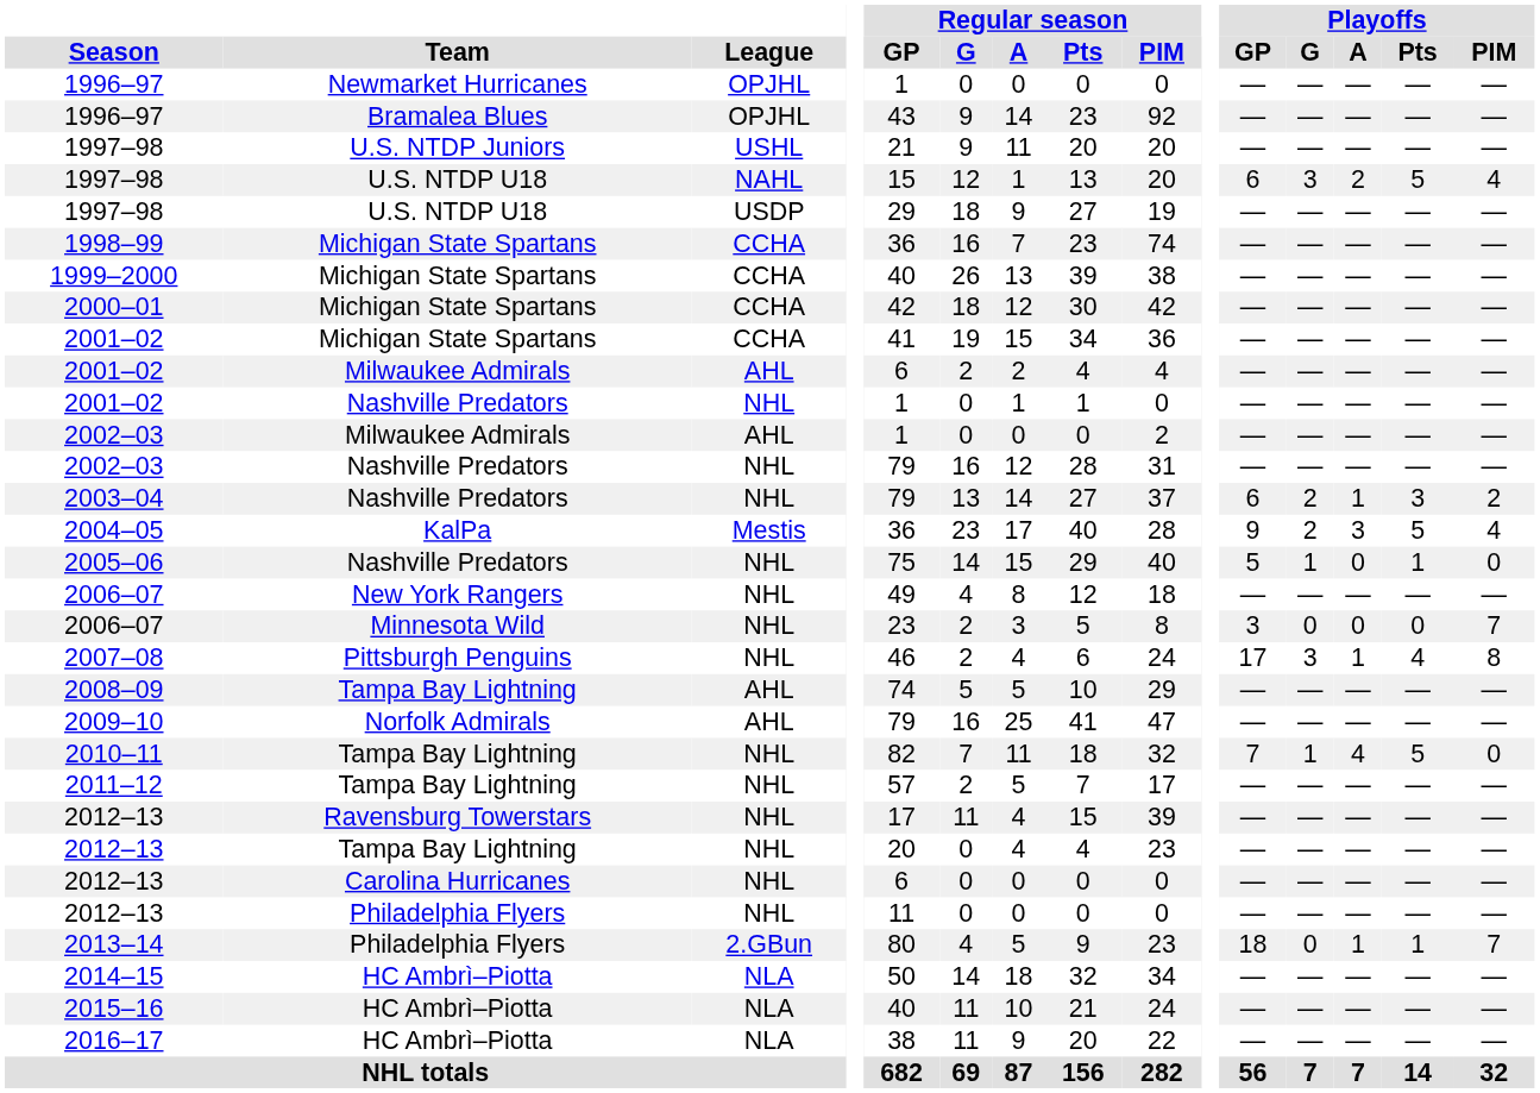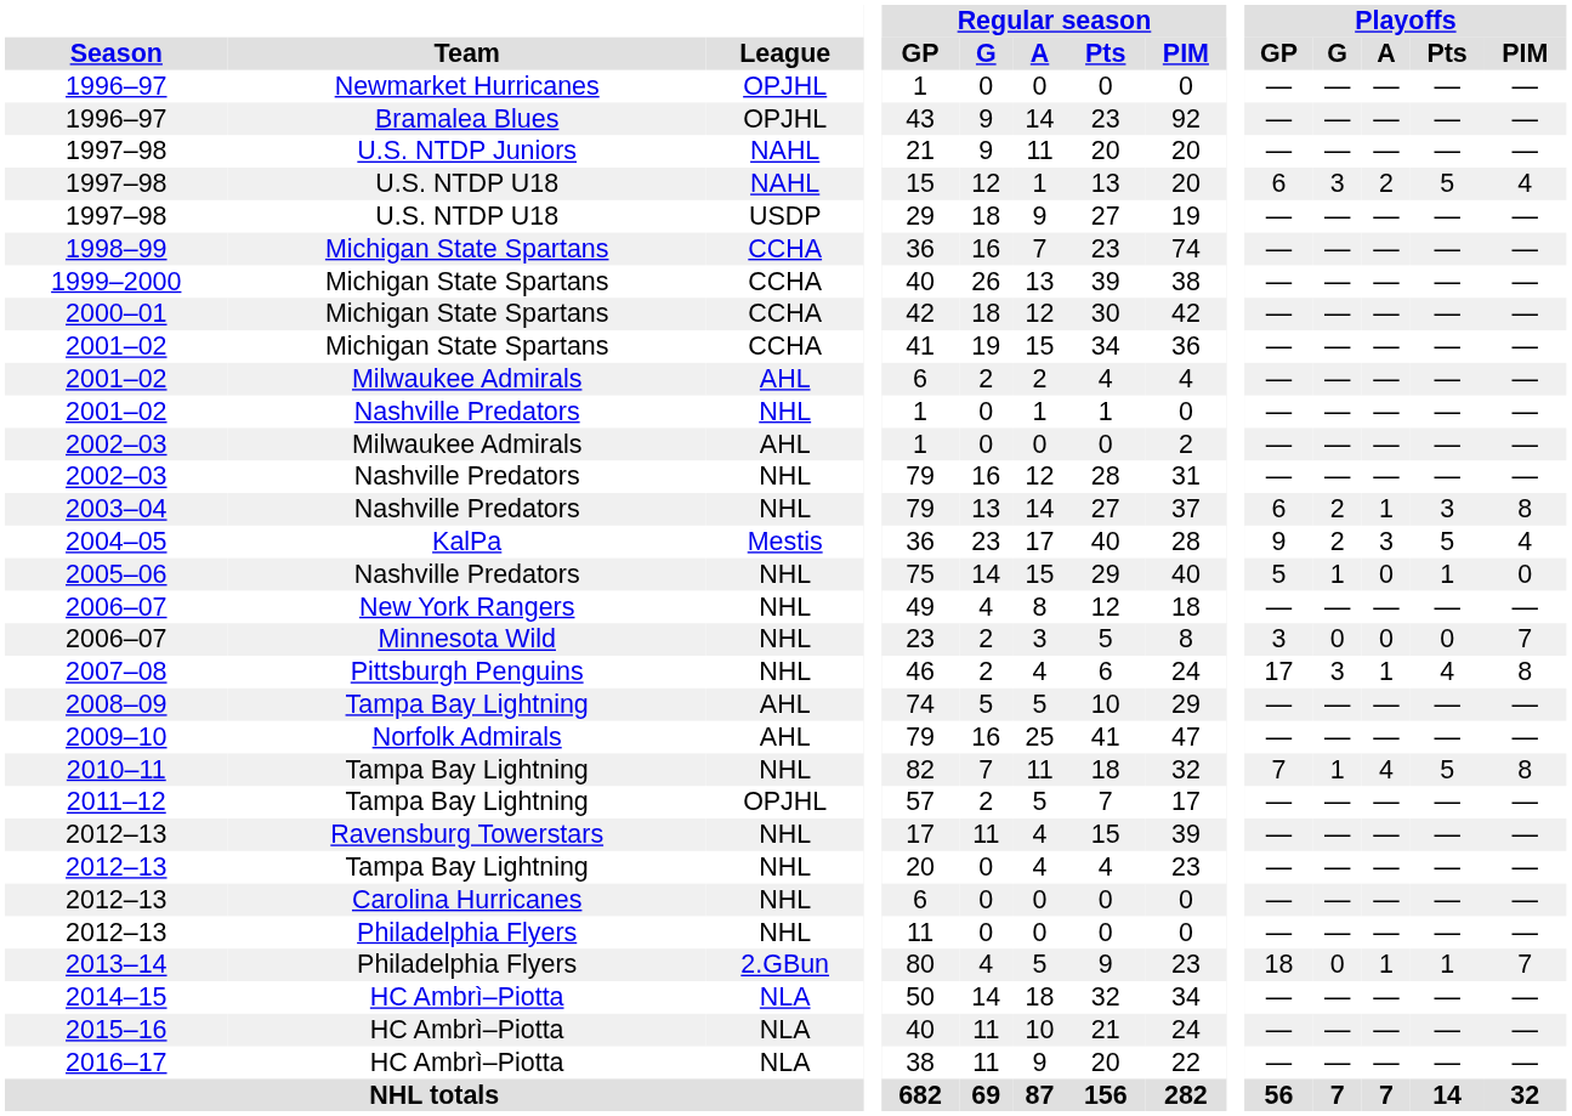1997–98 / U.S. NTDP Juniors | League: USHL -> NAHL
2003–04 | Playoffs / PIM: 2 -> 8
2010–11 | Playoffs / PIM: 0 -> 8
2011–12 | League: NHL -> OPJHL
